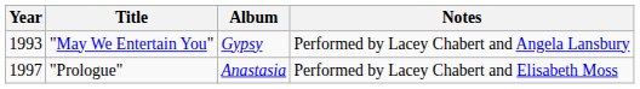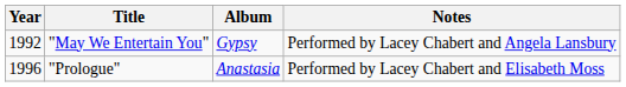"May We Entertain You" | Year: 1993 -> 1992
"Prologue" | Year: 1997 -> 1996
